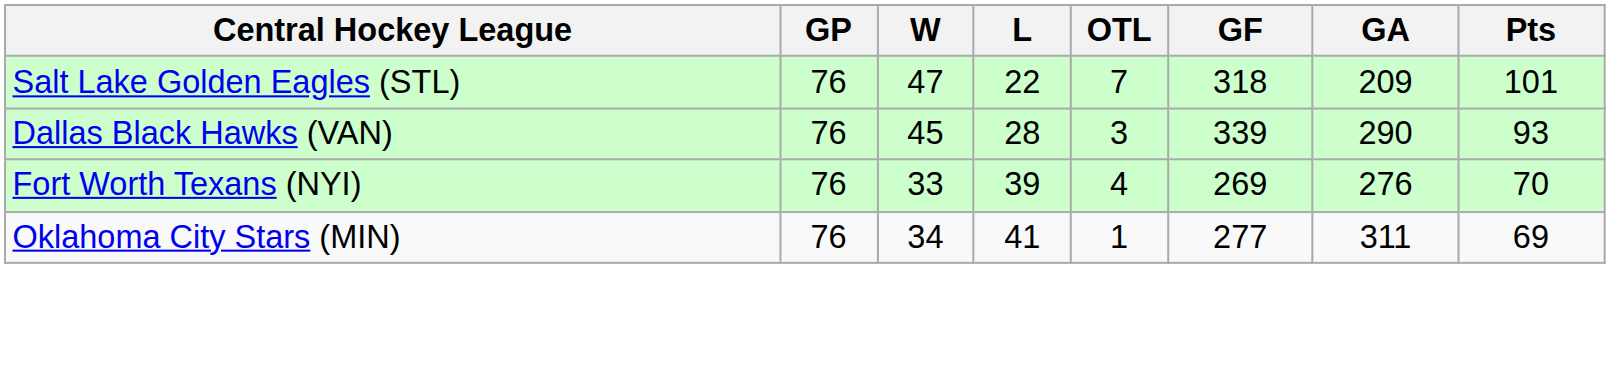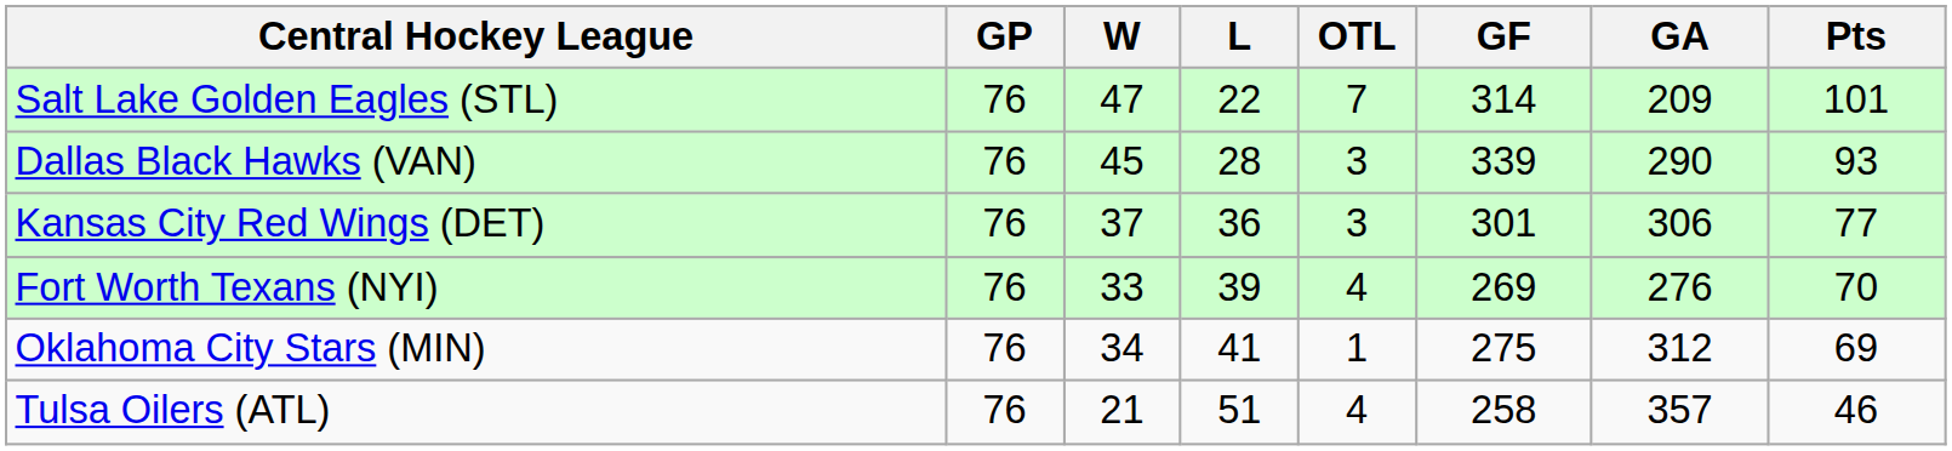Salt Lake Golden Eagles (STL) | GF: 318 -> 314
+ row: Kansas City Red Wings (DET) | 76 | 37 | 36 | 3 | 301 | 306 | 77
Oklahoma City Stars (MIN) | GF: 277 -> 275
Oklahoma City Stars (MIN) | GA: 311 -> 312
+ row: Tulsa Oilers (ATL) | 76 | 21 | 51 | 4 | 258 | 357 | 46
